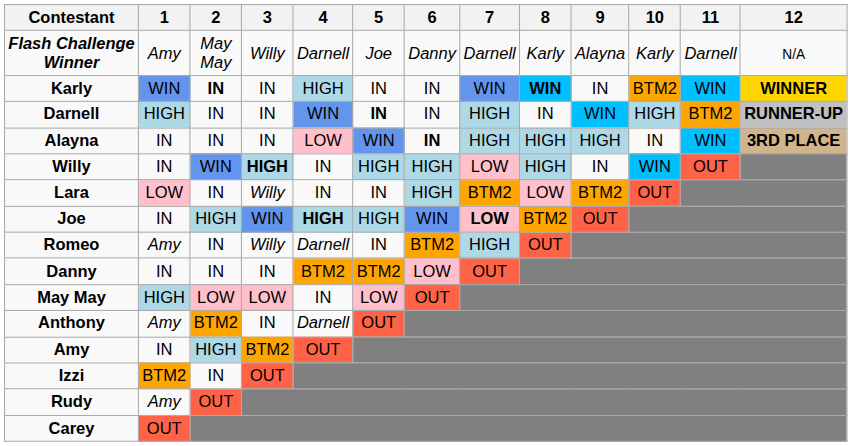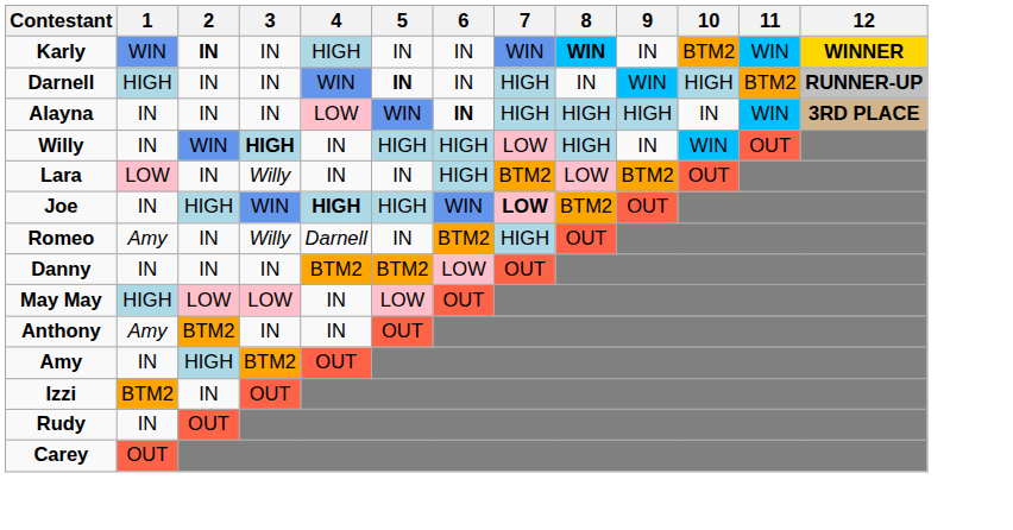- row: Flash Challenge Winner | Amy | May May | Willy | Darnell | Joe | Danny | Darnell | Karly | Alayna | Karly | Darnell | N/A
Anthony | 4: Darnell -> IN
Rudy | 1: Amy -> IN
